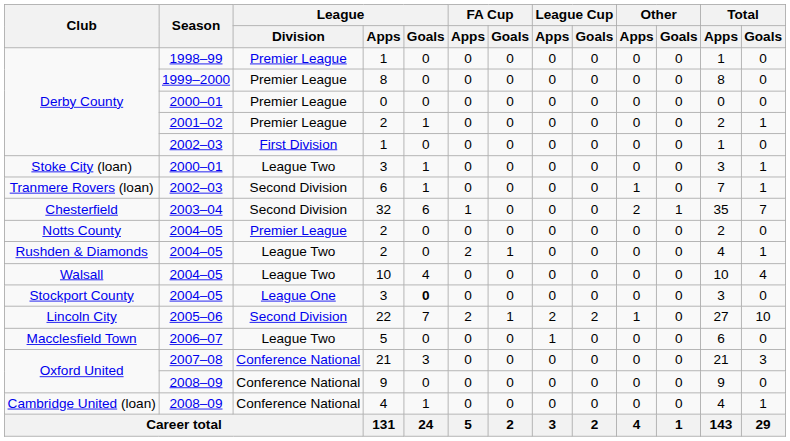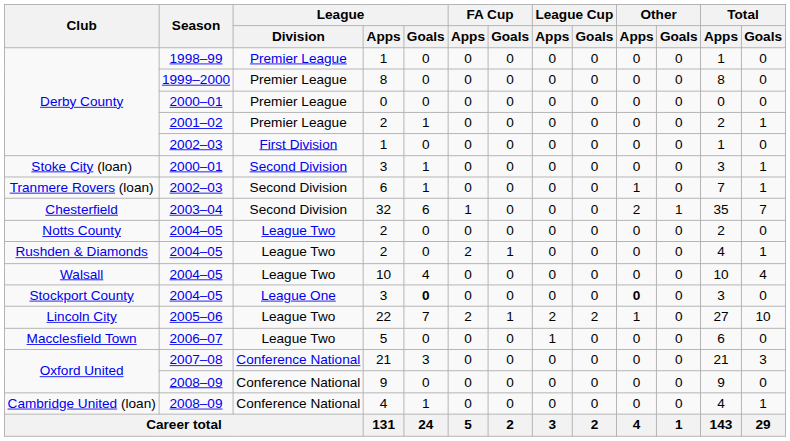Stoke City (loan) / 3 | League / Division: League Two -> Second Division
Notts County / 2 | League / Division: Premier League -> League Two
Stockport County / 3 | Other / Apps: normal -> bold
22 | League / Division: Second Division -> League Two
